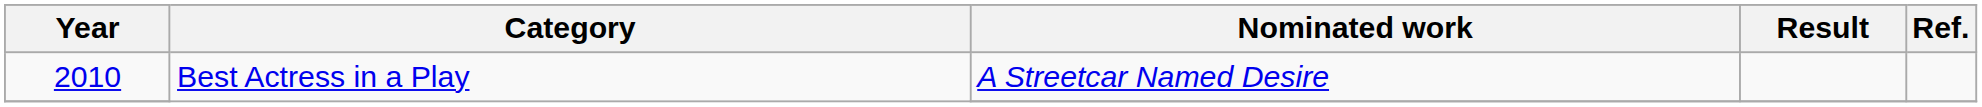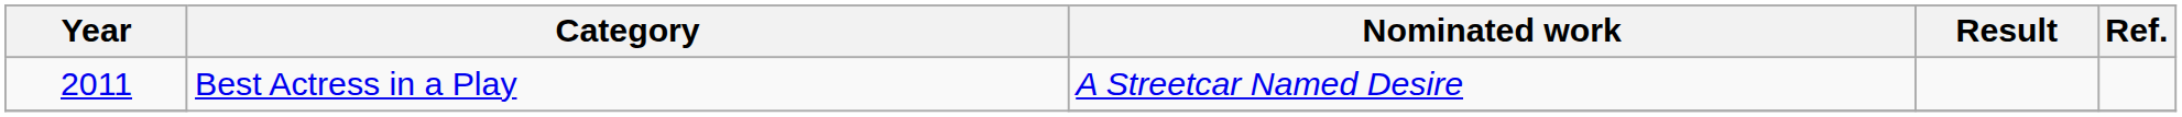Best Actress in a Play / A Streetcar Named Desire | Year: 2010 -> 2011
